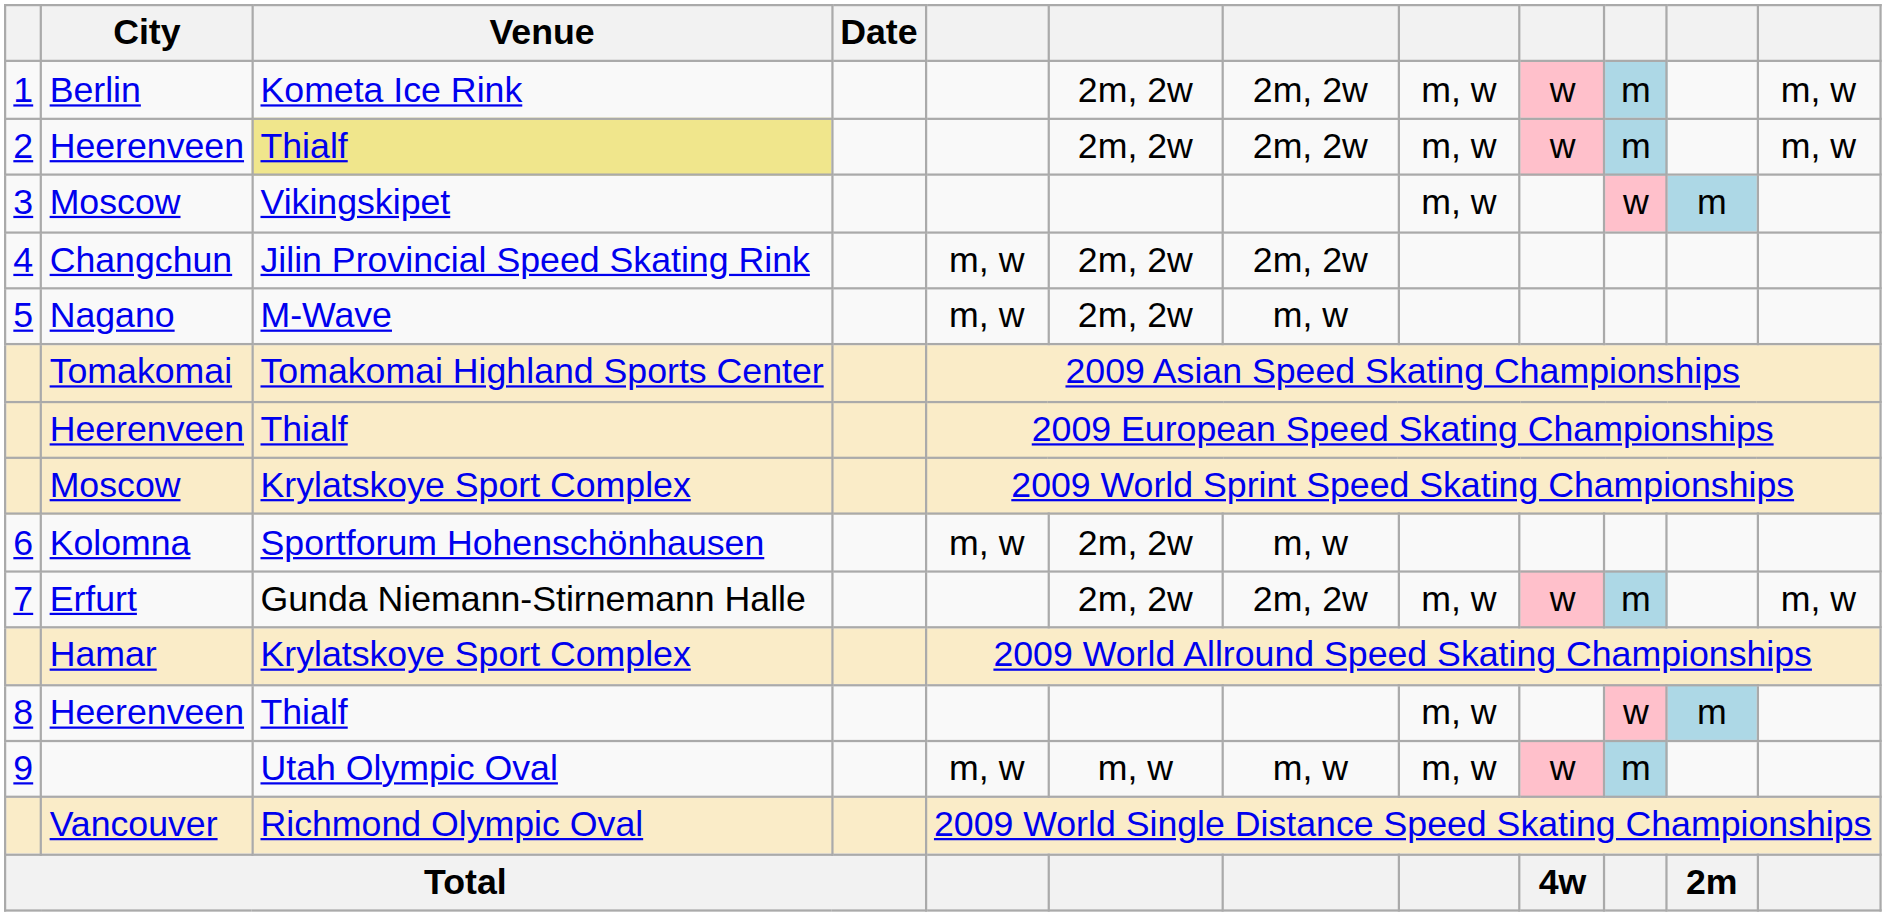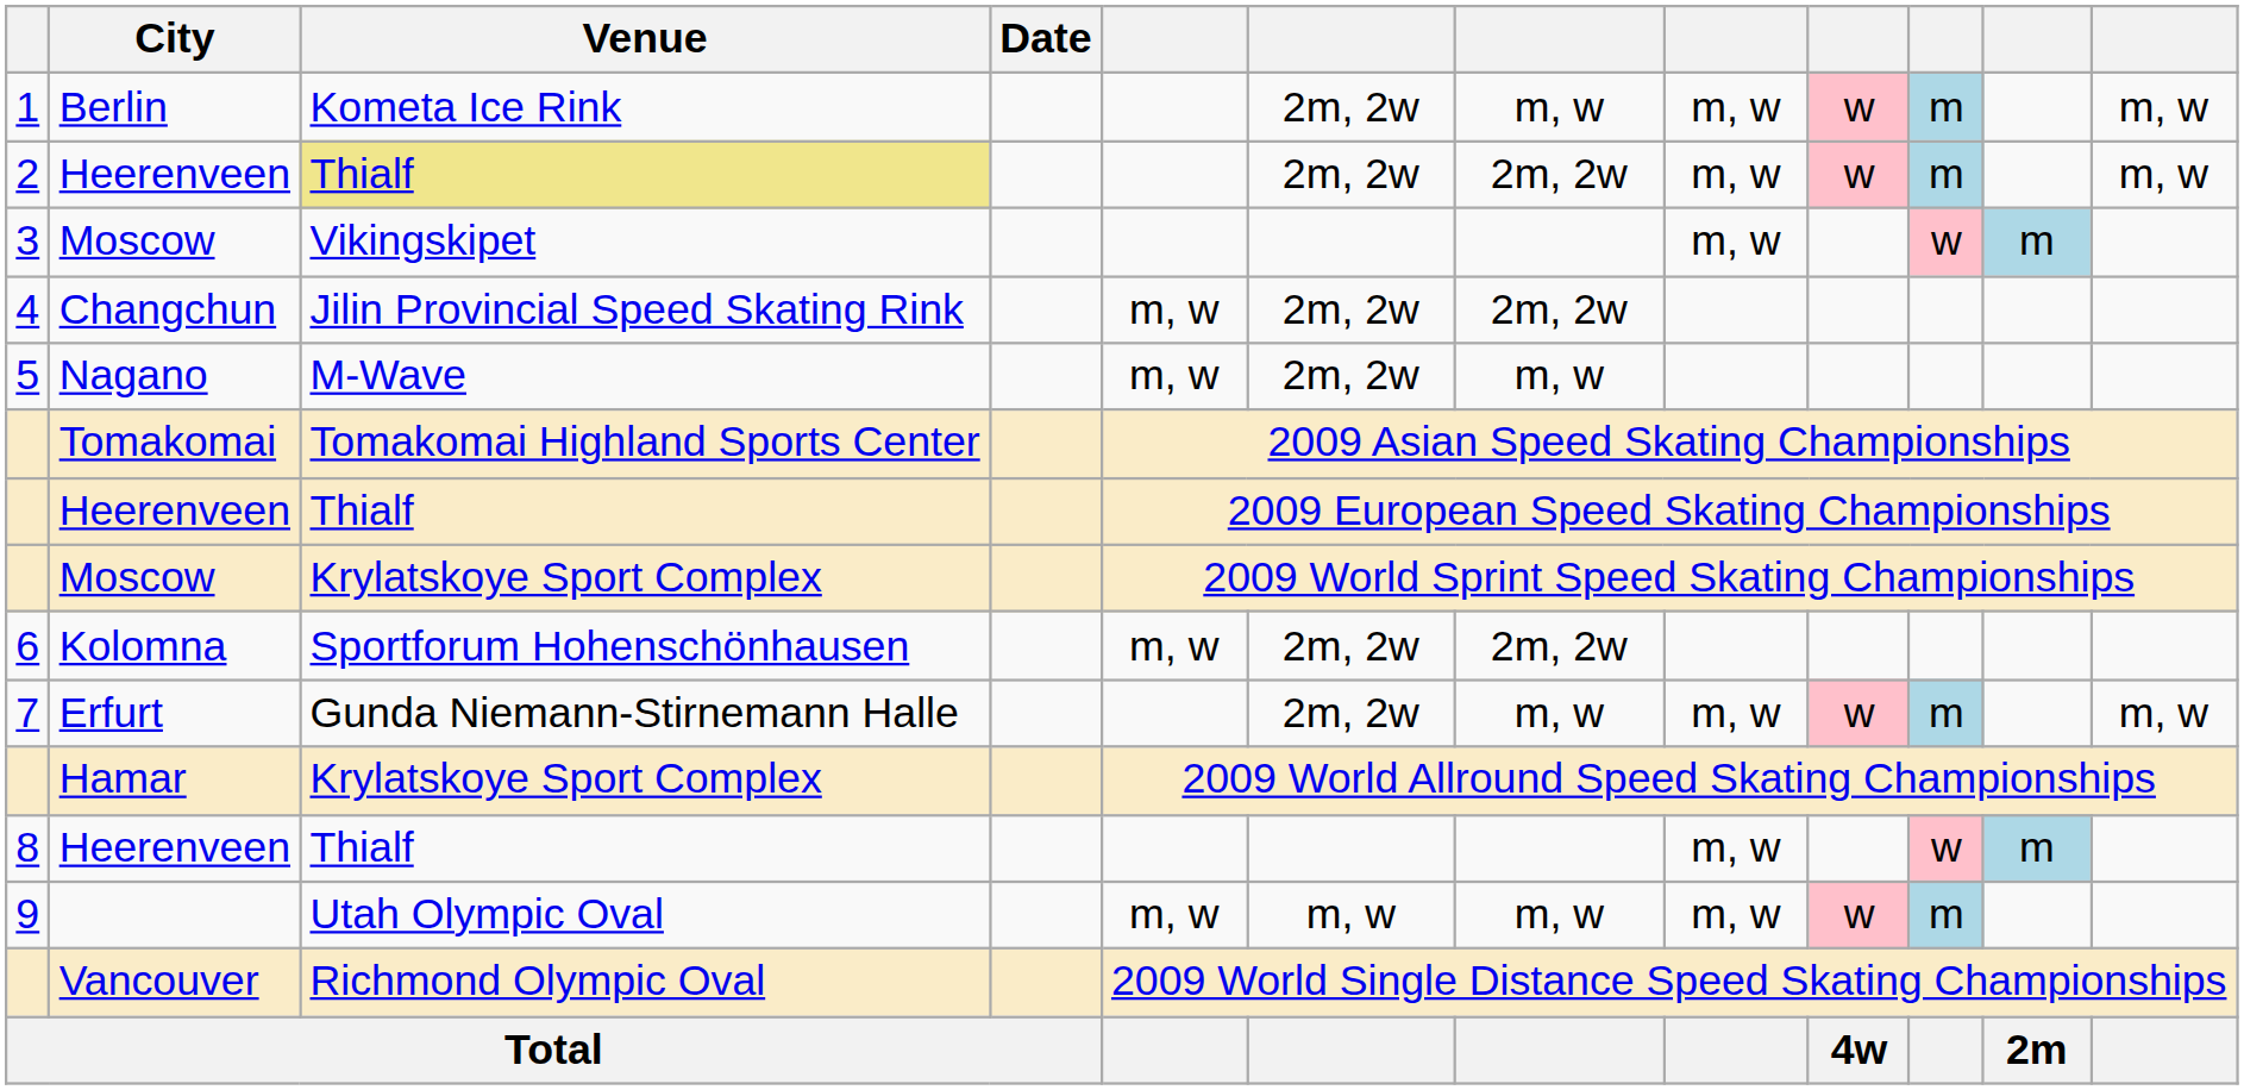Berlin | column 7: 2m, 2w -> m, w
Kolomna | column 7: m, w -> 2m, 2w
Erfurt | column 7: 2m, 2w -> m, w
